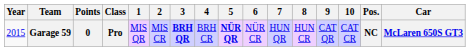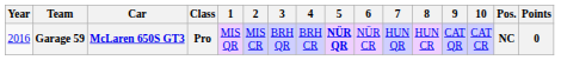columns swapped: Car <-> Points
Garage 59 | Year: 2015 -> 2016
Garage 59 | 3: bold -> normal
